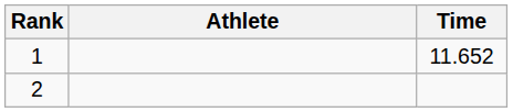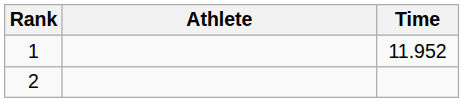1 | Time: 11.652 -> 11.952
